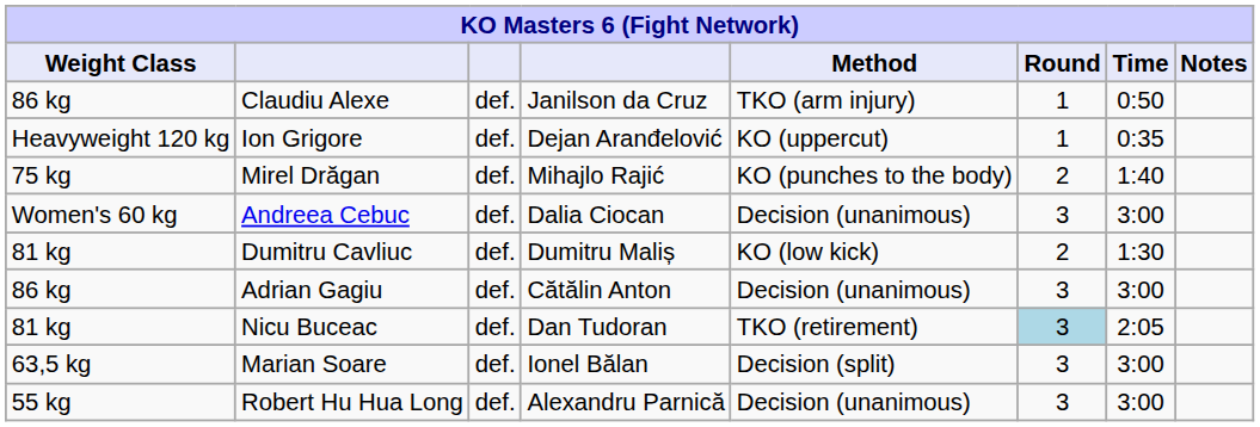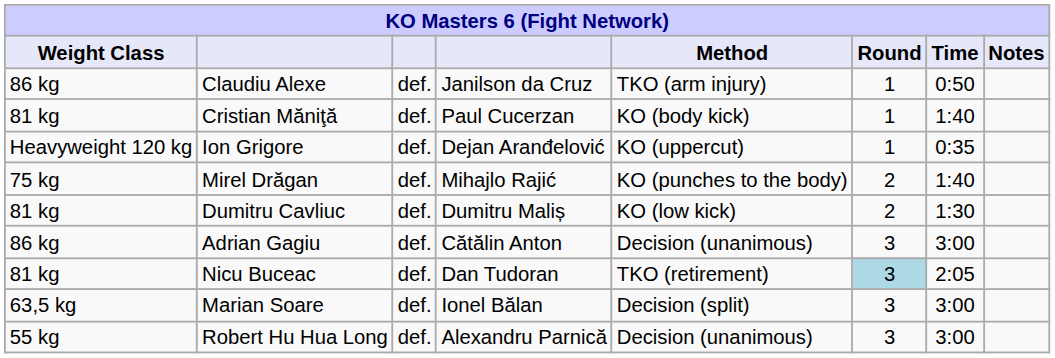+ row: 81 kg | Cristian Măniţă | def. | Paul Cucerzan | KO (body kick) | 1 | 1:40
- row: Women's 60 kg | Andreea Cebuc | def. | Dalia Ciocan | Decision (unanimous) | 3 | 3:00
